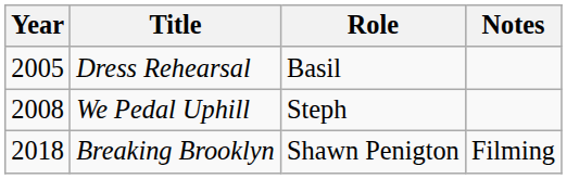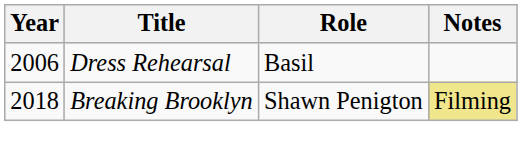Dress Rehearsal | Year: 2005 -> 2006
- row: 2008 | We Pedal Uphill | Steph
Breaking Brooklyn | Notes: no background -> khaki background
